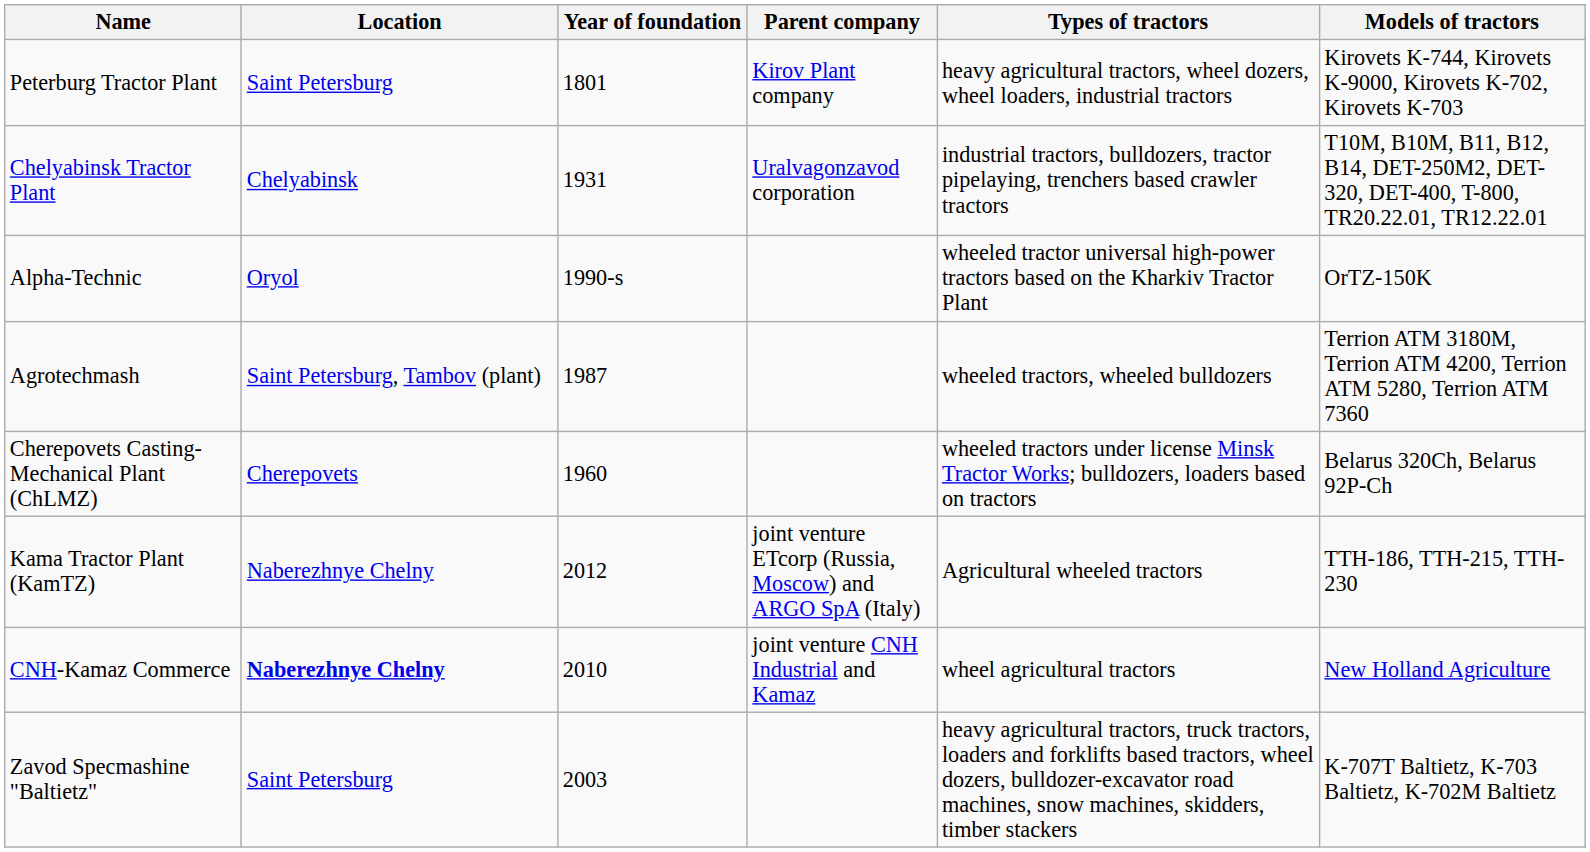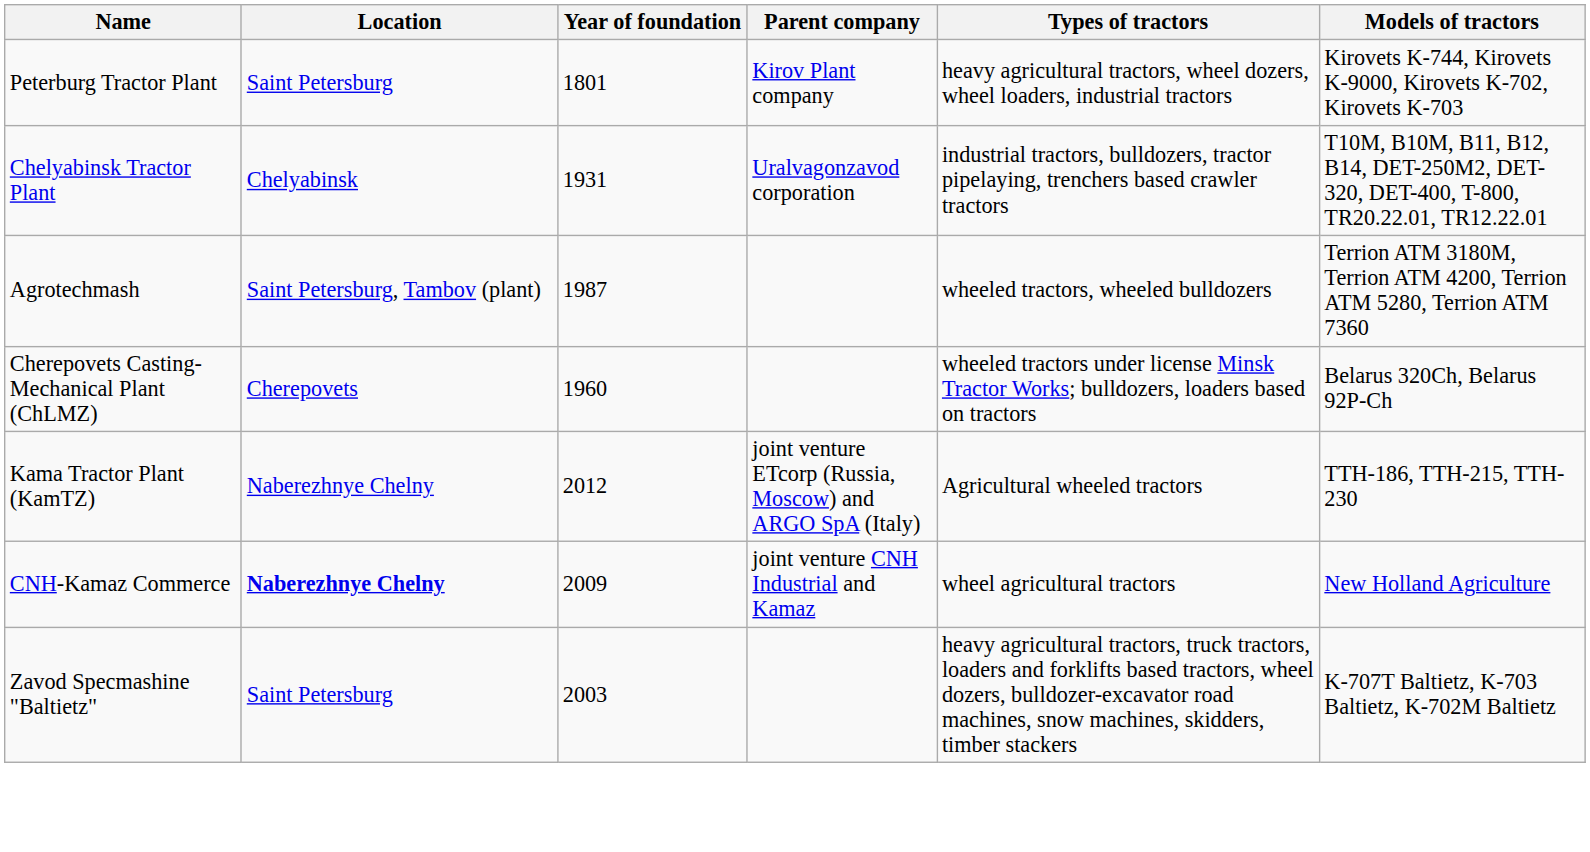- row: Alpha-Technic | Oryol | 1990-s | wheeled tractor universal high-power tractors based on the Kharkiv Tractor Plant | OrTZ-150K
CNH-Kamaz Commerce | Year of foundation: 2010 -> 2009
